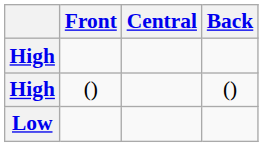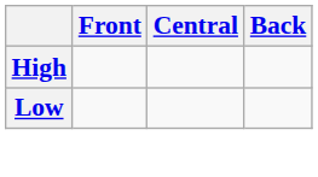- row: High | () | ()
